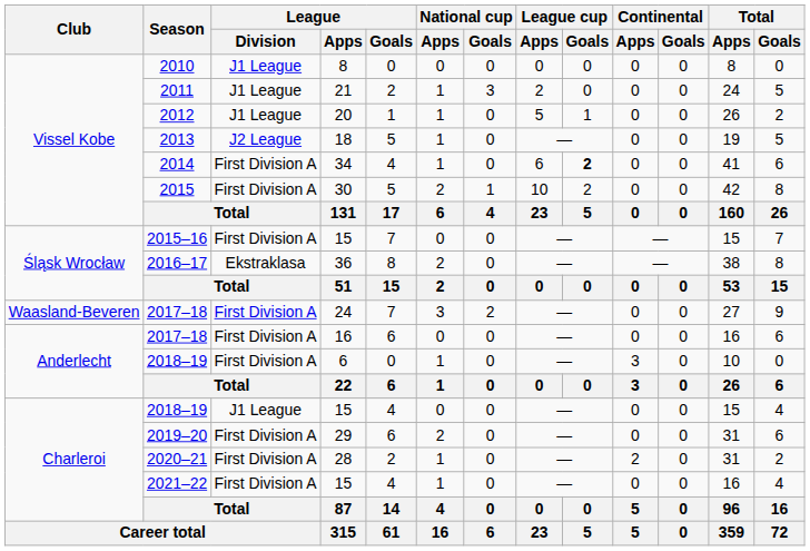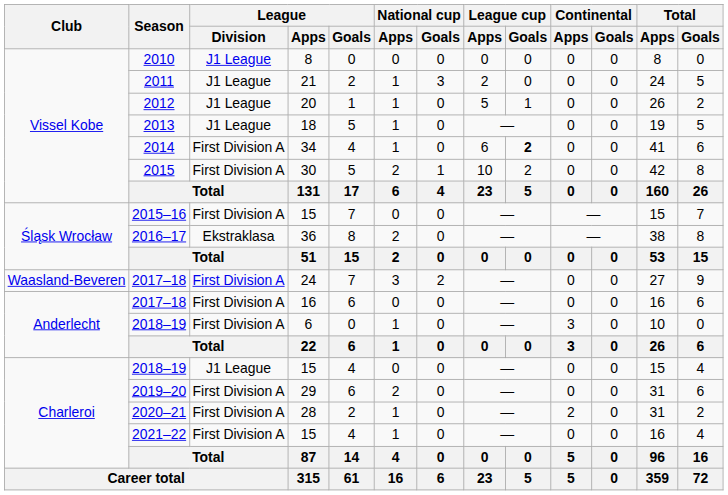2013 | League / Division: J2 League -> J1 League
